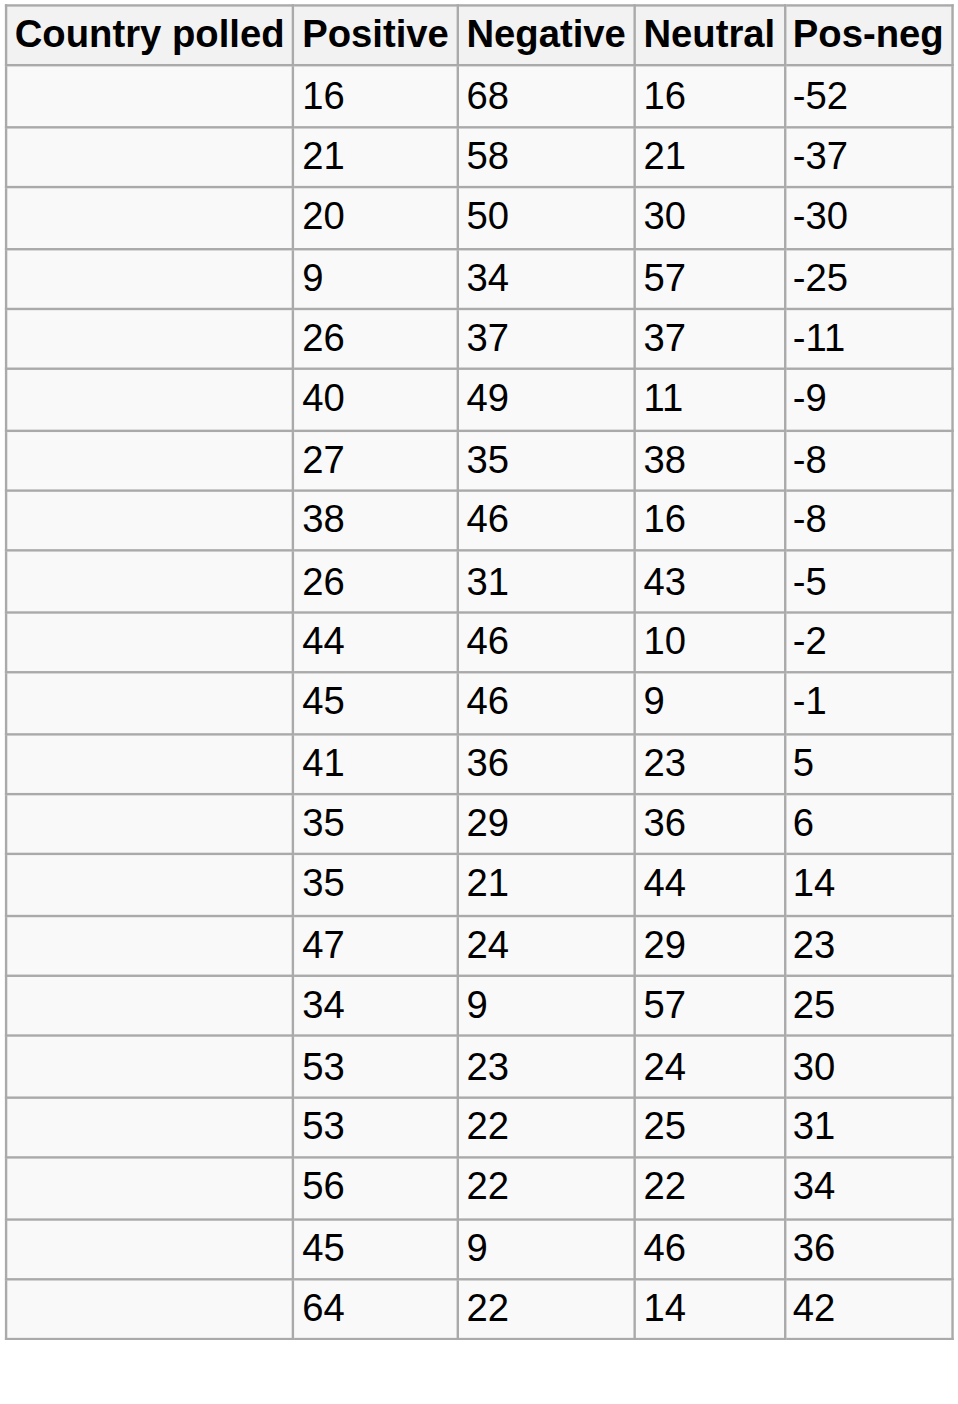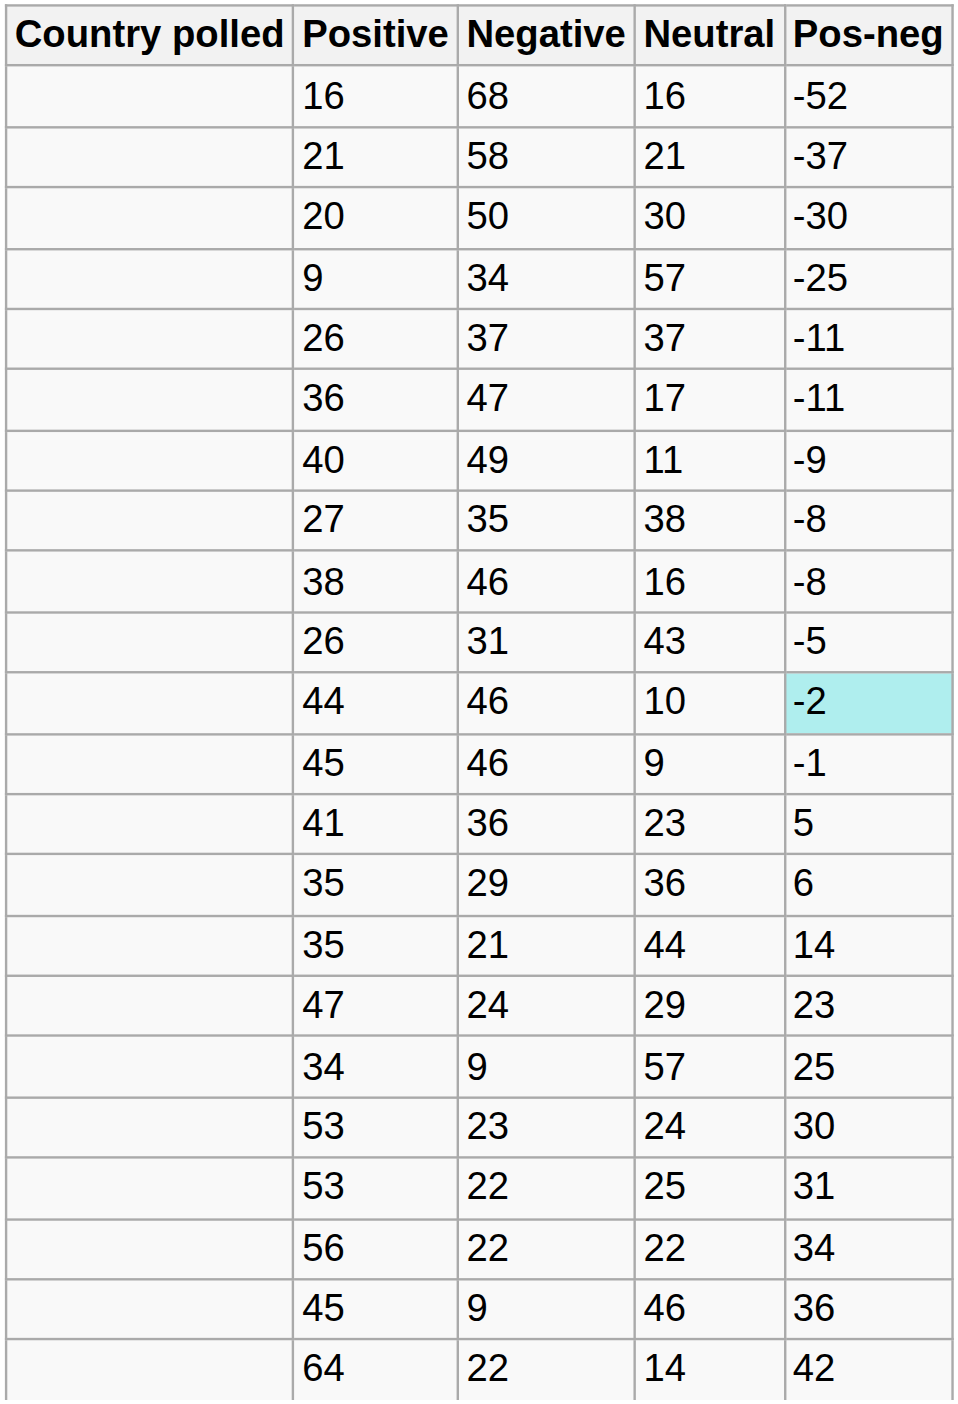+ row: 36 | 47 | 17 | -11
10 | Pos-neg: no background -> paleturquoise background
